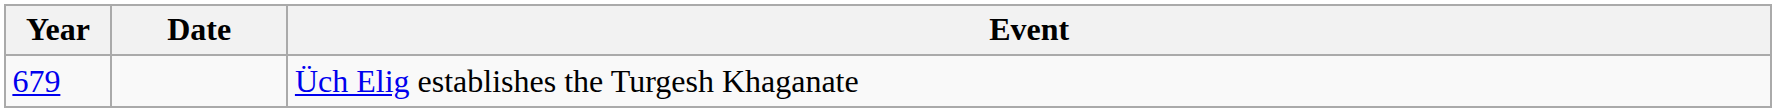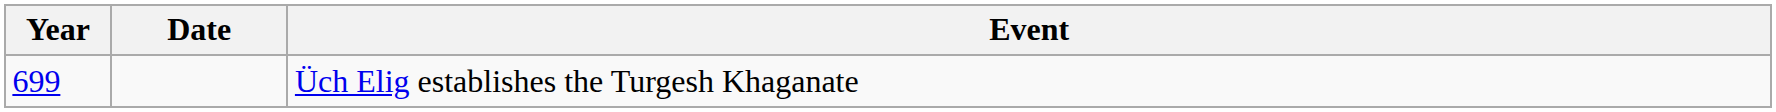Üch Elig establishes the Turgesh Khaganate | Year: 679 -> 699
